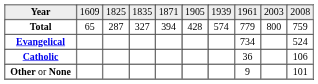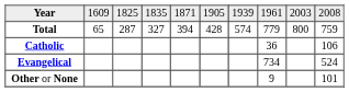rows swapped: Catholic <-> Evangelical
